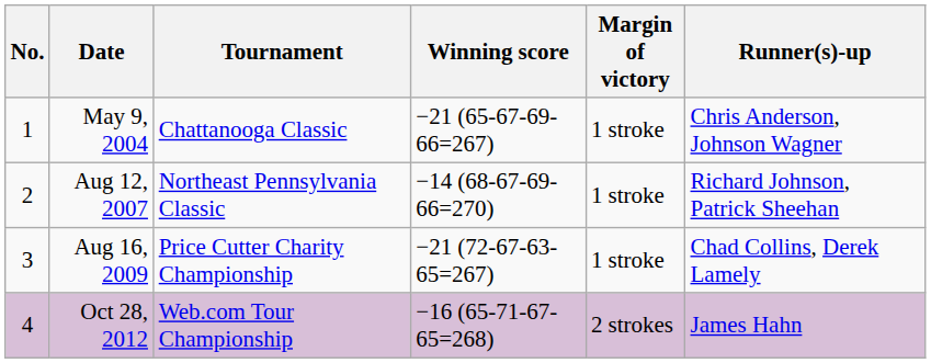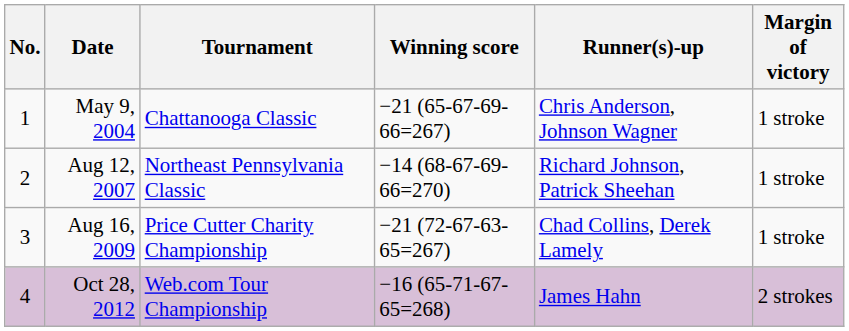columns swapped: Margin of victory <-> Runner(s)-up
